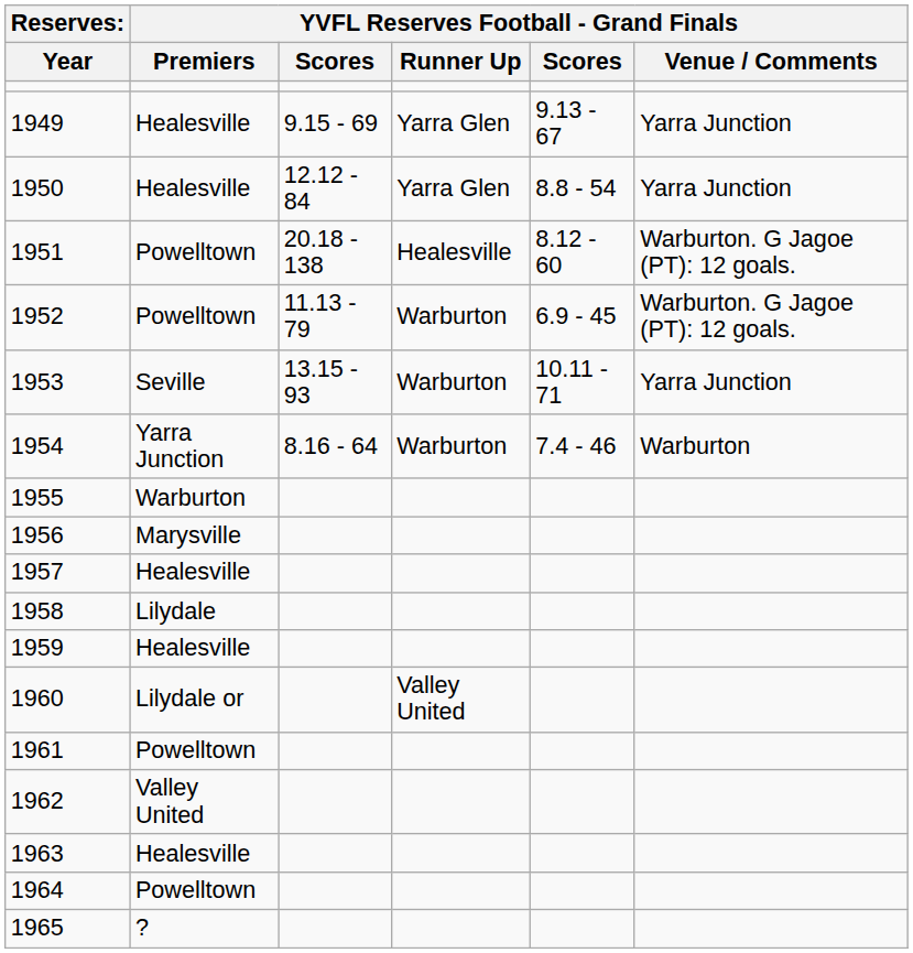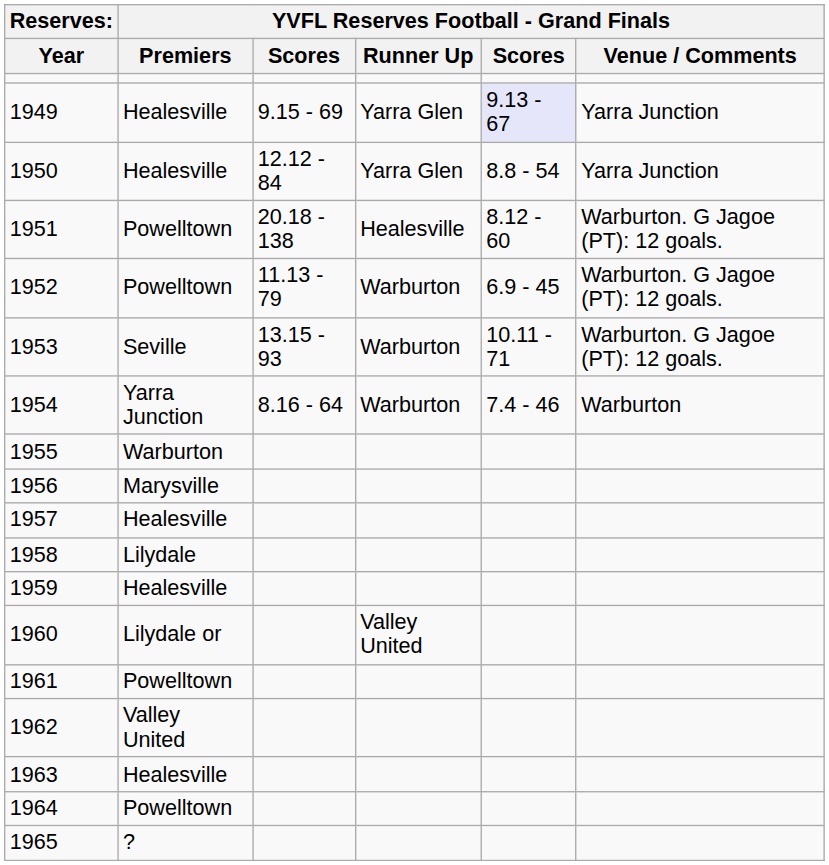1949 | column 5: no background -> lavender background
1953 | YVFL Reserves Football - Grand Finals / Venue / Comments: Yarra Junction -> Warburton. G Jagoe (PT): 12 goals.
